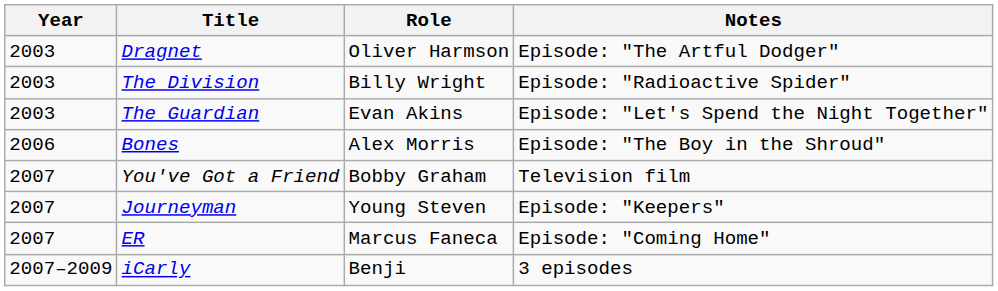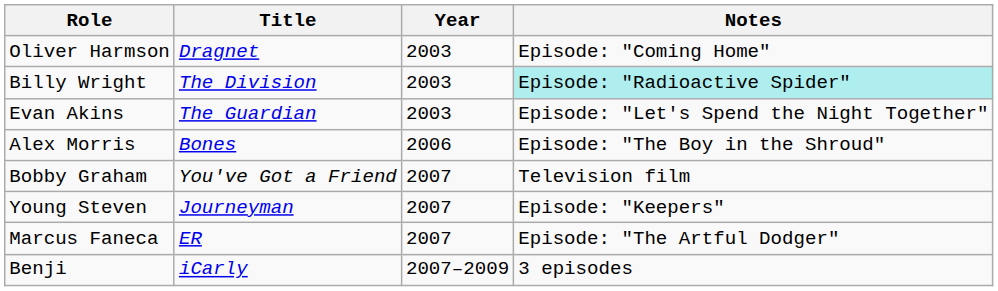columns swapped: Year <-> Role
Dragnet | Notes: Episode: "The Artful Dodger" -> Episode: "Coming Home"
The Division | Notes: no background -> paleturquoise background
ER | Notes: Episode: "Coming Home" -> Episode: "The Artful Dodger"
